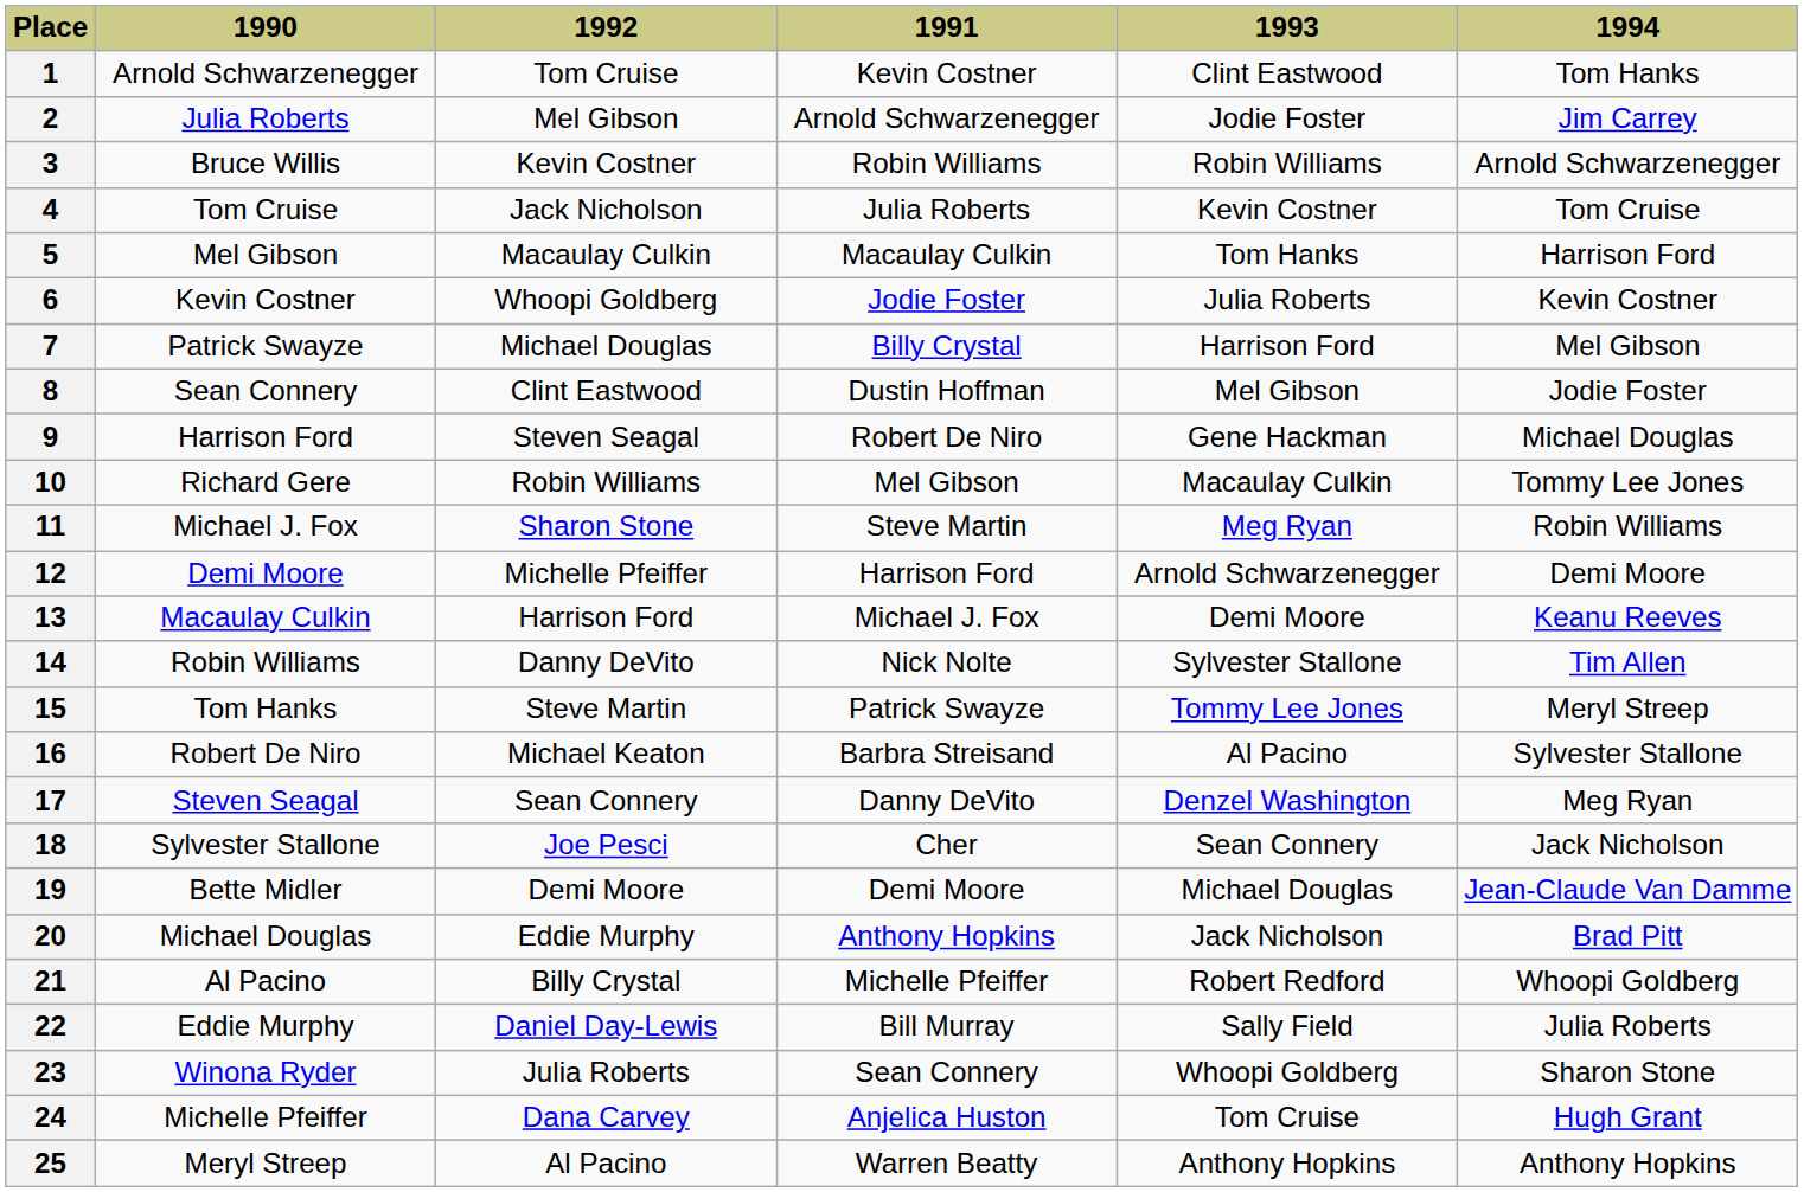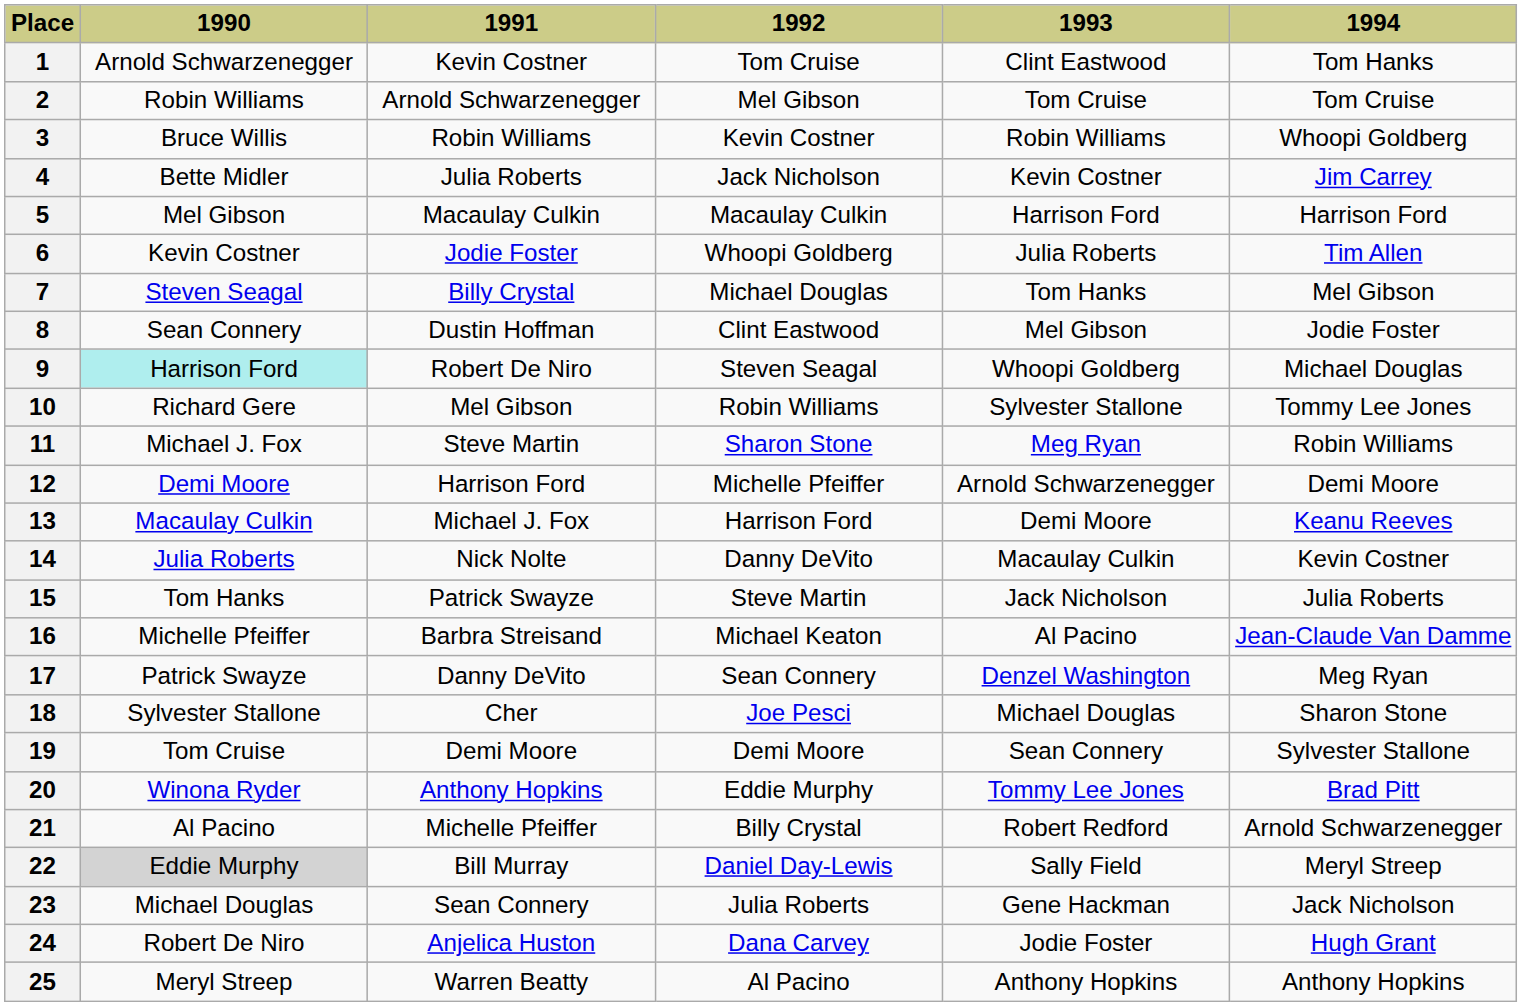columns swapped: 1991 <-> 1992
2 | 1990: Julia Roberts -> Robin Williams
2 | 1993: Jodie Foster -> Tom Cruise
2 | 1994: Jim Carrey -> Tom Cruise
3 | 1994: Arnold Schwarzenegger -> Whoopi Goldberg
4 | 1990: Tom Cruise -> Bette Midler
4 | 1994: Tom Cruise -> Jim Carrey
5 | 1993: Tom Hanks -> Harrison Ford
6 | 1994: Kevin Costner -> Tim Allen
7 | 1990: Patrick Swayze -> Steven Seagal
7 | 1993: Harrison Ford -> Tom Hanks
9 | 1990: no background -> paleturquoise background
9 | 1993: Gene Hackman -> Whoopi Goldberg
10 | 1993: Macaulay Culkin -> Sylvester Stallone
14 | 1990: Robin Williams -> Julia Roberts
14 | 1993: Sylvester Stallone -> Macaulay Culkin
14 | 1994: Tim Allen -> Kevin Costner
15 | 1993: Tommy Lee Jones -> Jack Nicholson
15 | 1994: Meryl Streep -> Julia Roberts
16 | 1990: Robert De Niro -> Michelle Pfeiffer
16 | 1994: Sylvester Stallone -> Jean-Claude Van Damme
17 | 1990: Steven Seagal -> Patrick Swayze
18 | 1993: Sean Connery -> Michael Douglas
18 | 1994: Jack Nicholson -> Sharon Stone
19 | 1990: Bette Midler -> Tom Cruise
19 | 1993: Michael Douglas -> Sean Connery
19 | 1994: Jean-Claude Van Damme -> Sylvester Stallone
20 | 1990: Michael Douglas -> Winona Ryder
20 | 1993: Jack Nicholson -> Tommy Lee Jones
21 | 1994: Whoopi Goldberg -> Arnold Schwarzenegger
22 | 1990: no background -> lightgrey background
22 | 1994: Julia Roberts -> Meryl Streep
23 | 1990: Winona Ryder -> Michael Douglas
23 | 1993: Whoopi Goldberg -> Gene Hackman
23 | 1994: Sharon Stone -> Jack Nicholson
24 | 1990: Michelle Pfeiffer -> Robert De Niro
24 | 1993: Tom Cruise -> Jodie Foster
